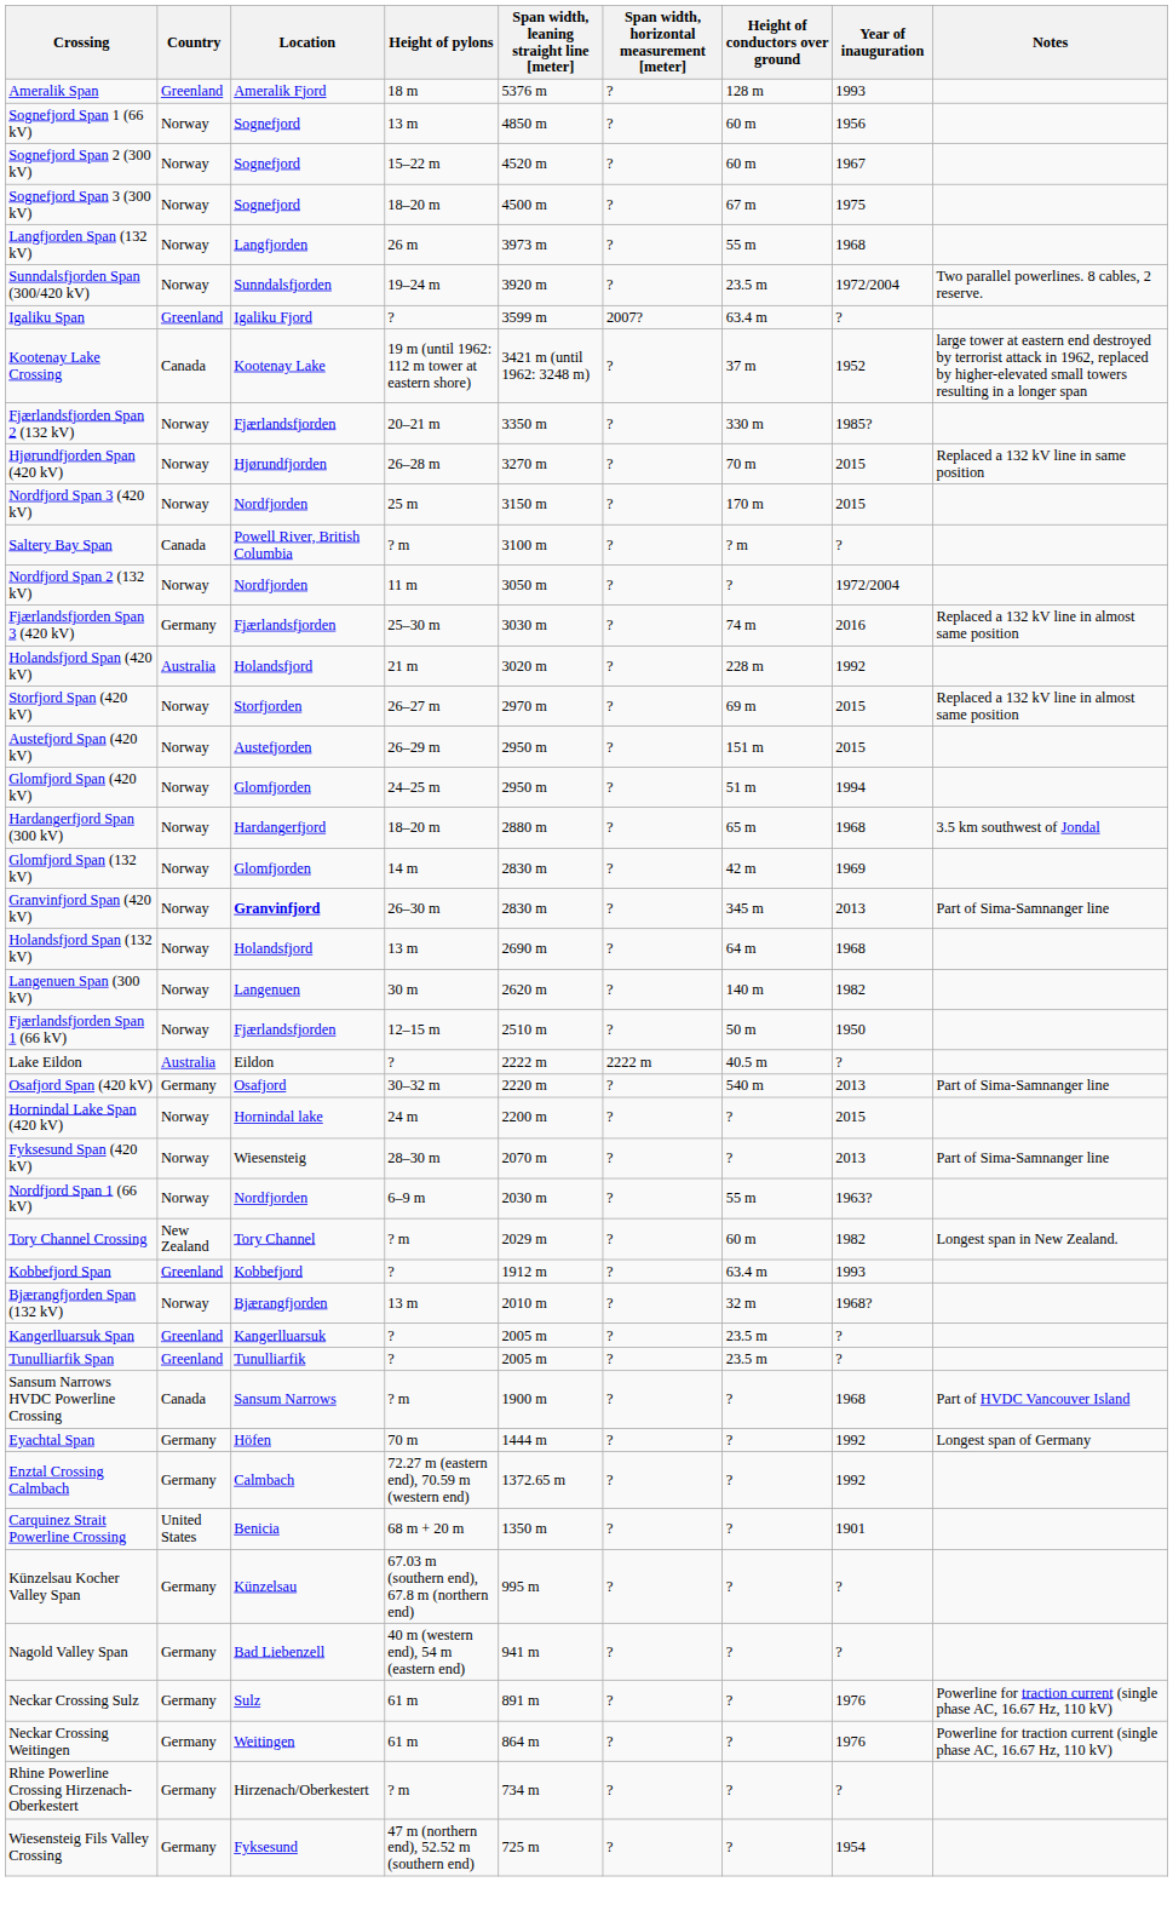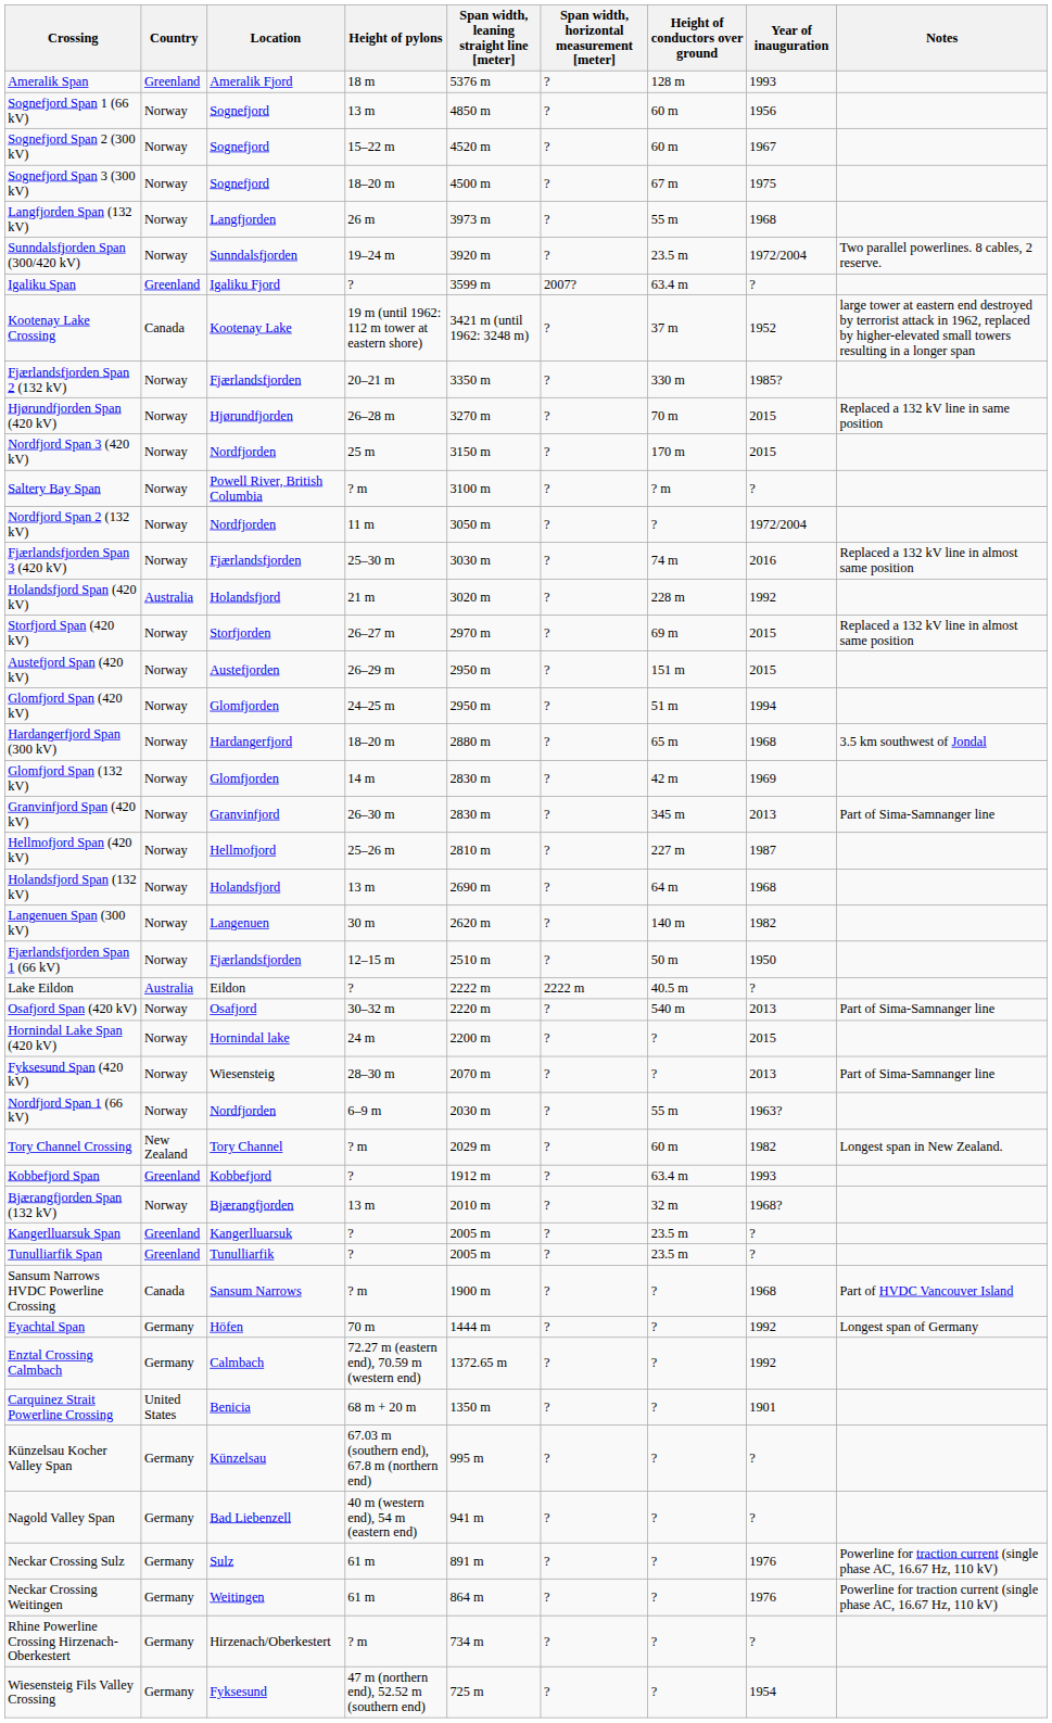Saltery Bay Span | Country: Canada -> Norway
Fjærlandsfjorden Span 3 (420 kV) | Country: Germany -> Norway
Granvinfjord Span (420 kV) | Location: bold -> normal
+ row: Hellmofjord Span (420 kV) | Norway | Hellmofjord | 25–26 m | 2810 m | ? | 227 m | 1987
Osafjord Span (420 kV) | Country: Germany -> Norway
